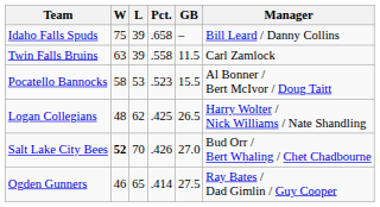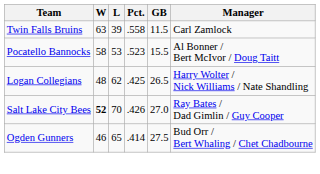- row: Idaho Falls Spuds | 75 | 39 | .658 | – | Bill Leard / Danny Collins
Salt Lake City Bees | Manager: Bud Orr / Bert Whaling / Chet Chadbourne -> Ray Bates / Dad Gimlin / Guy Cooper
Ogden Gunners | Manager: Ray Bates / Dad Gimlin / Guy Cooper -> Bud Orr / Bert Whaling / Chet Chadbourne
